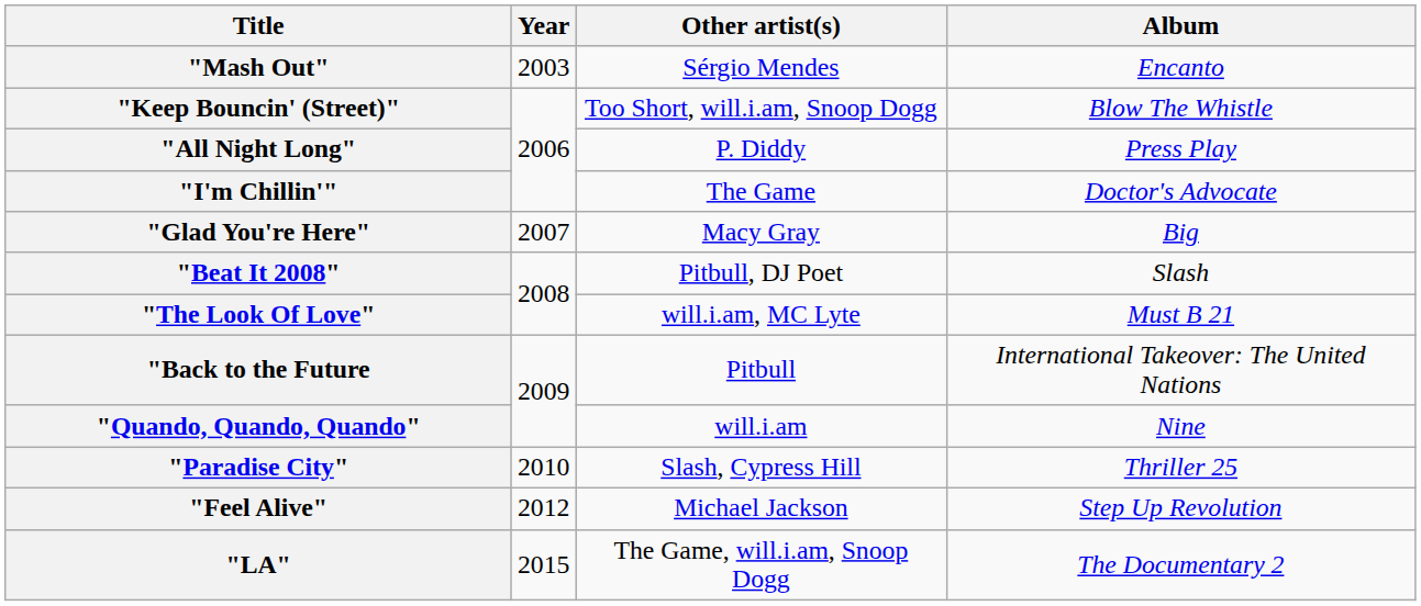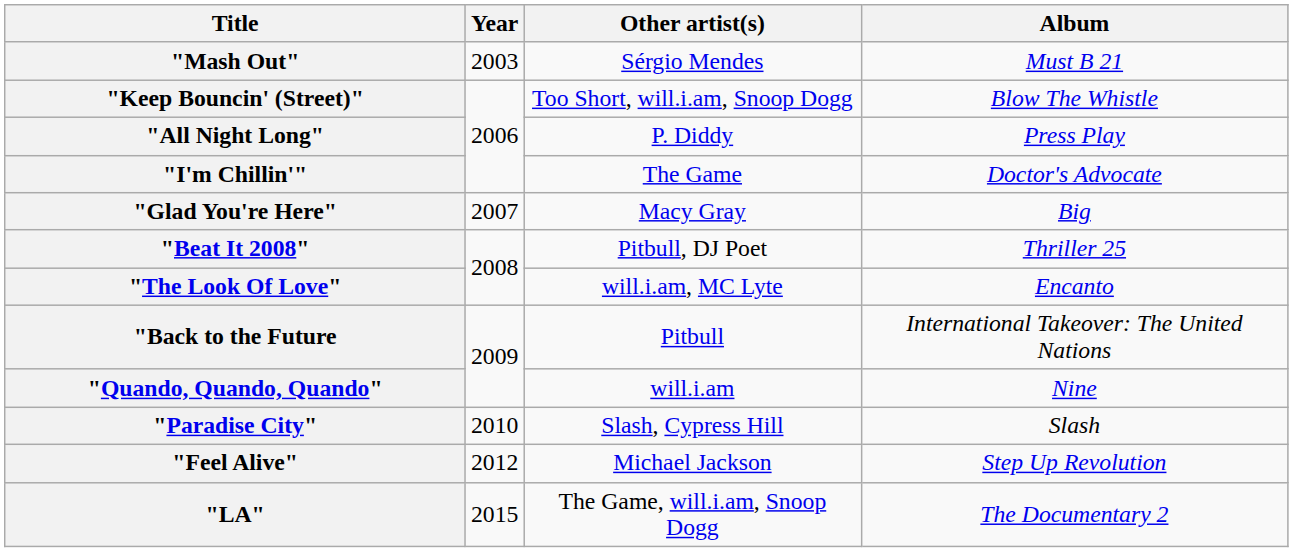"Mash Out" | Album: Encanto -> Must B 21
"Beat It 2008" | Album: Slash -> Thriller 25
"The Look Of Love" | Album: Must B 21 -> Encanto
"Paradise City" | Album: Thriller 25 -> Slash
